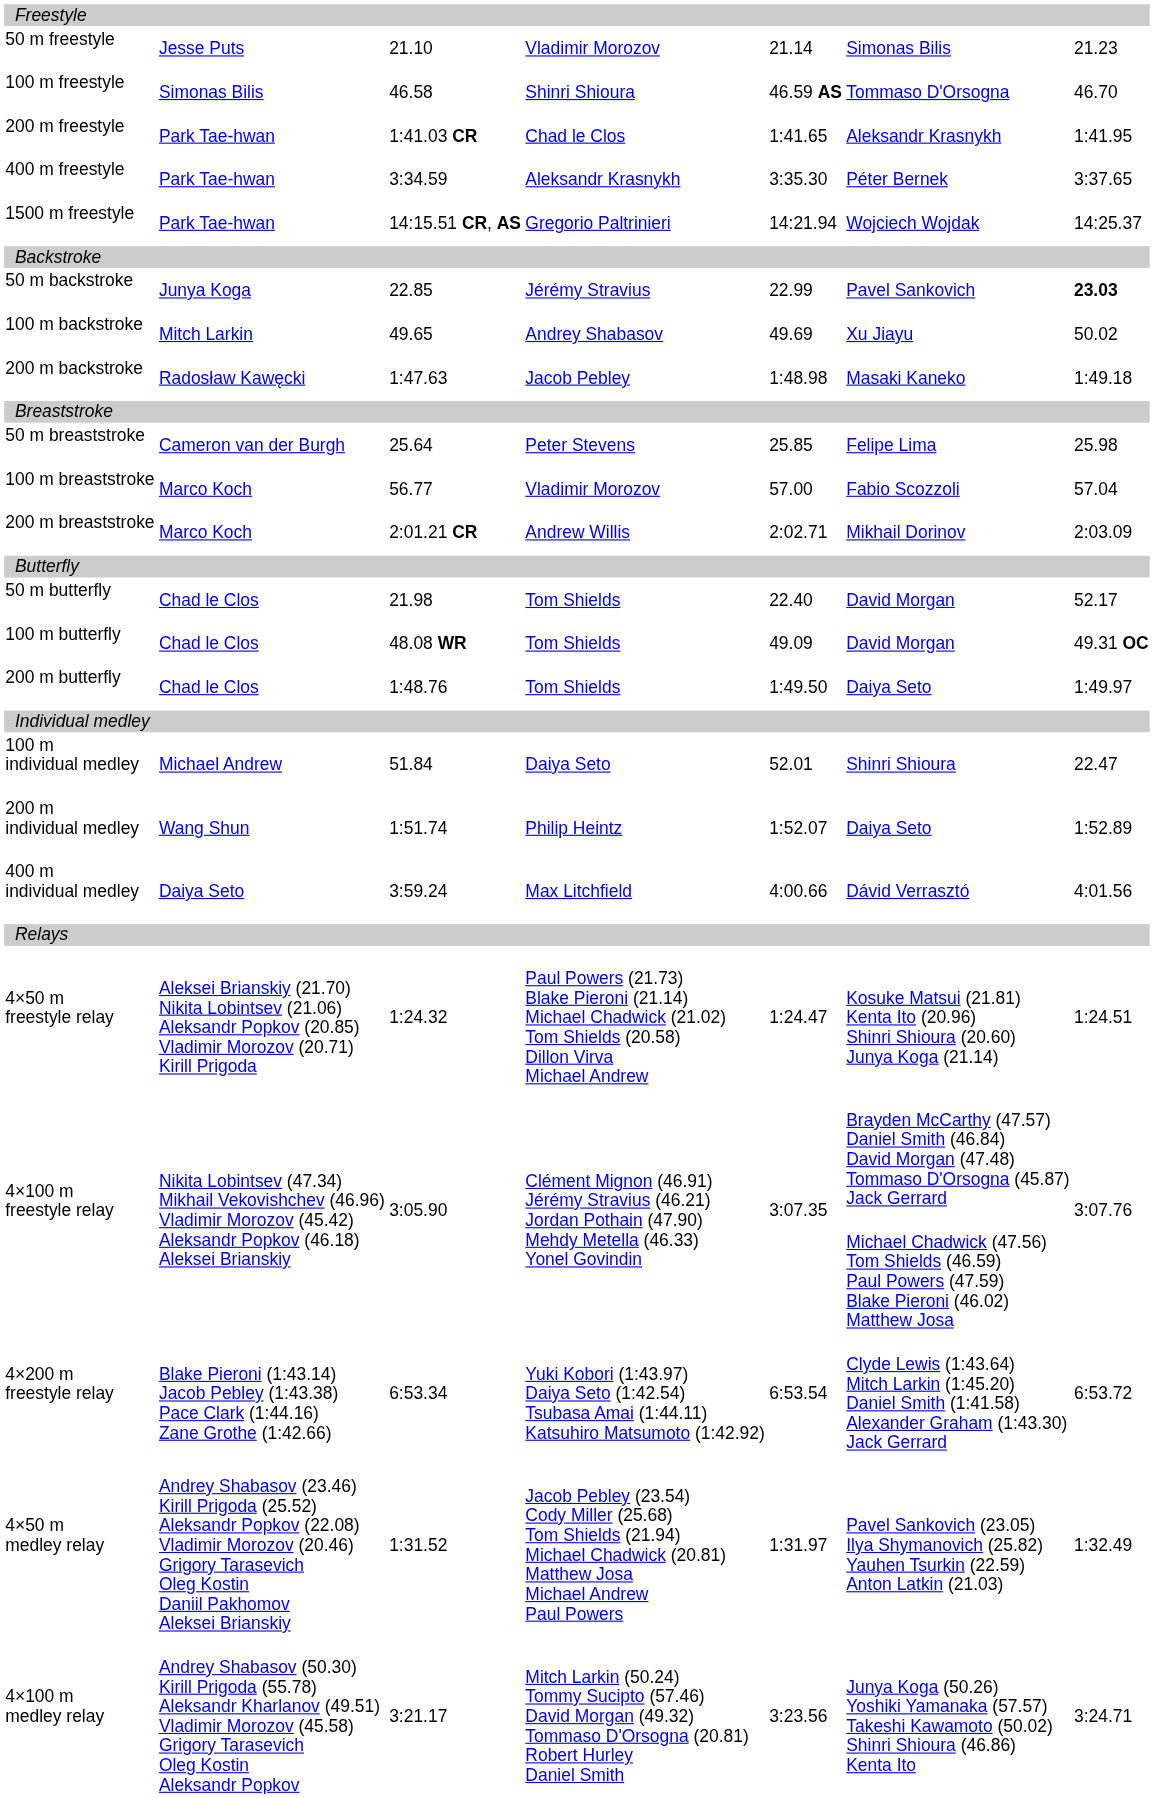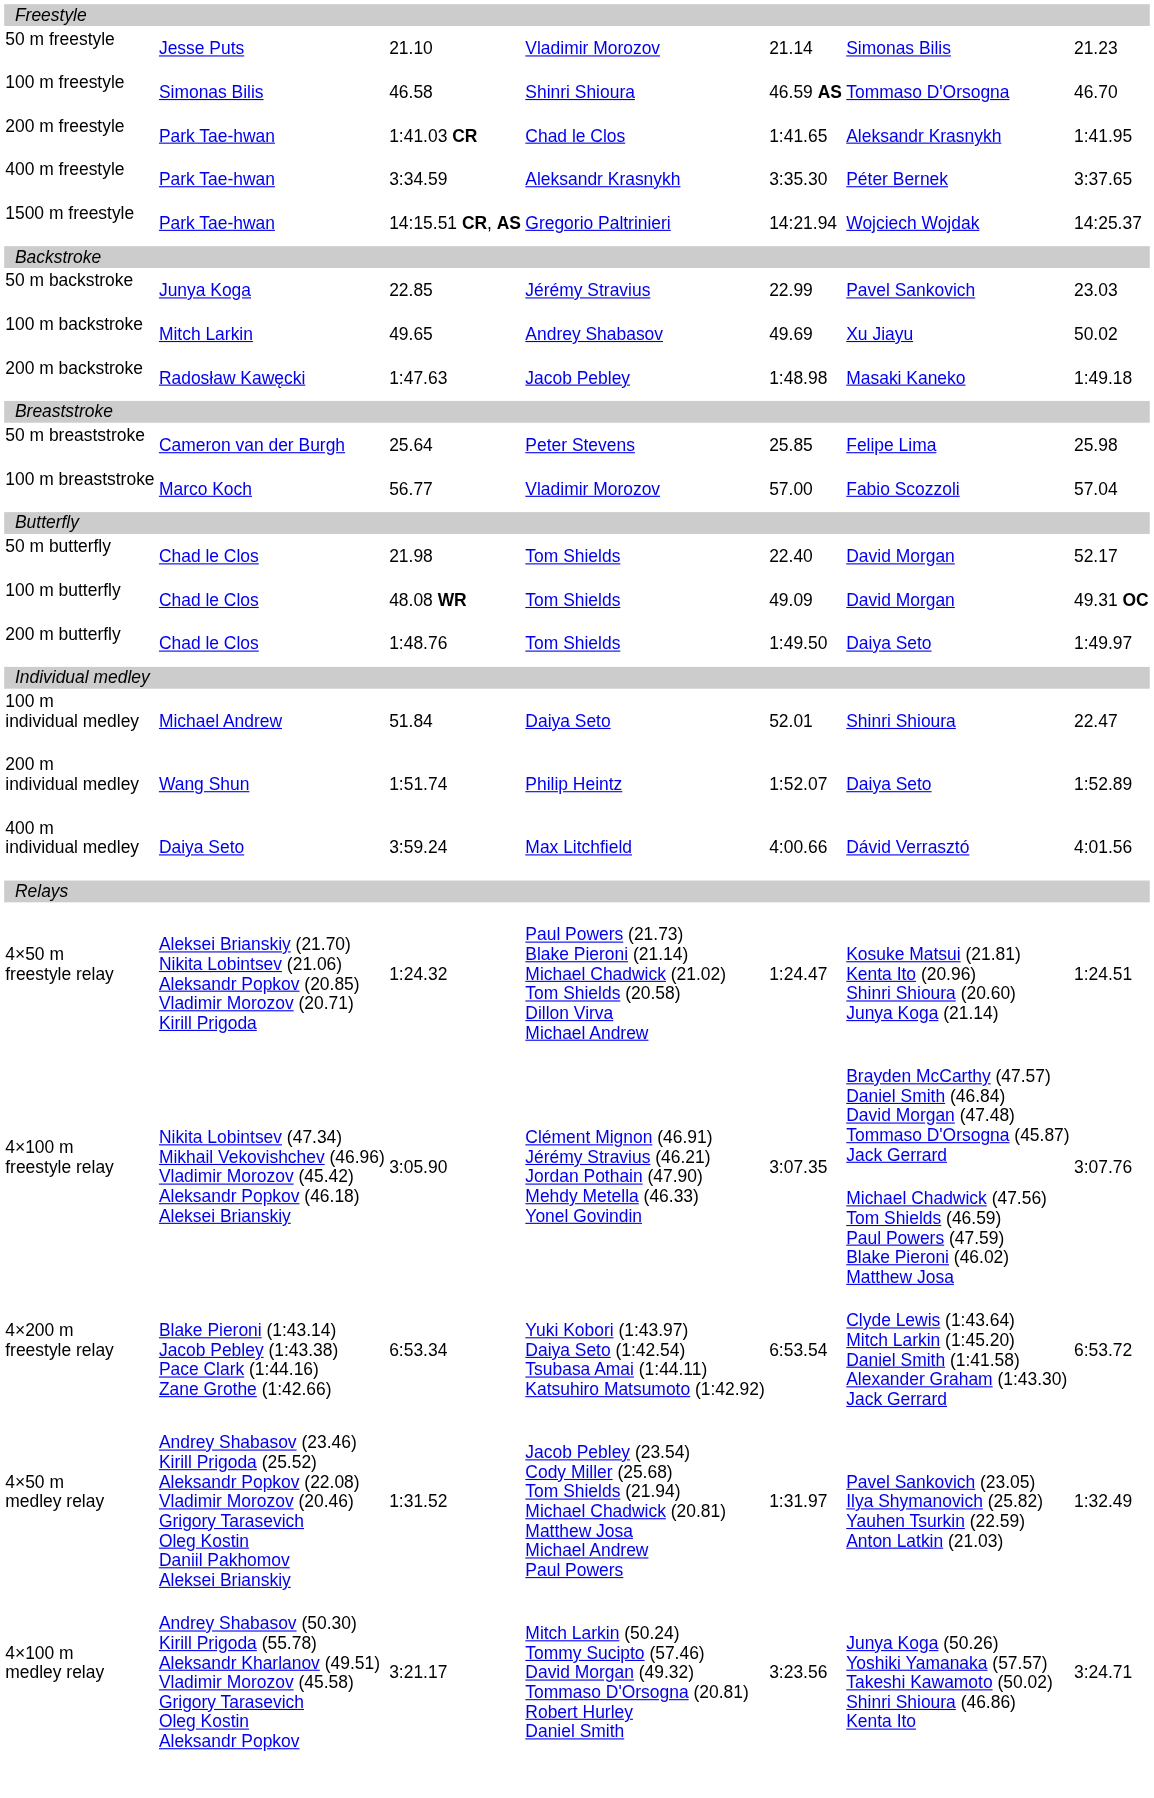50 m backstroke | column 7: bold -> normal
- row: 200 m breaststroke | Marco Koch | 2:01.21 CR | Andrew Willis | 2:02.71 | Mikhail Dorinov | 2:03.09
